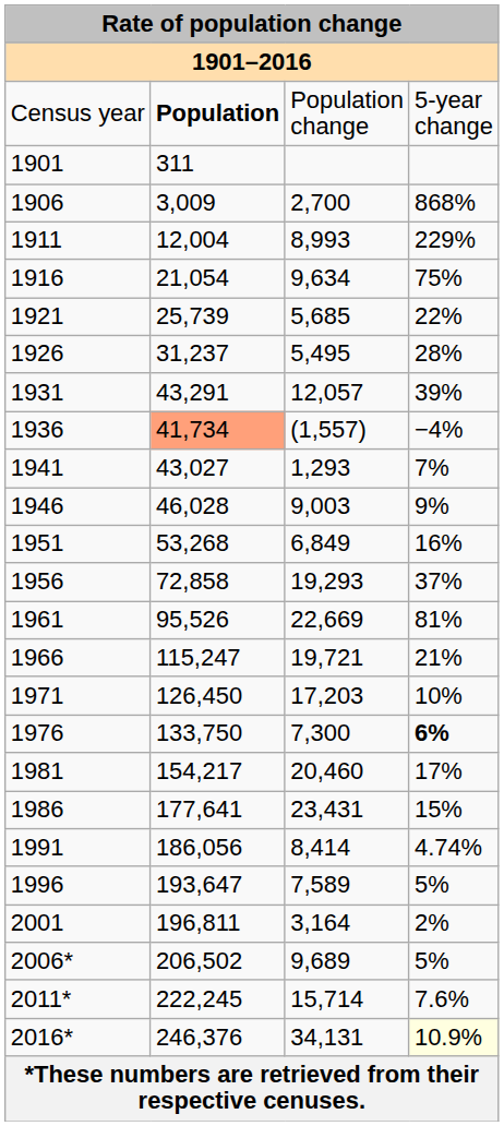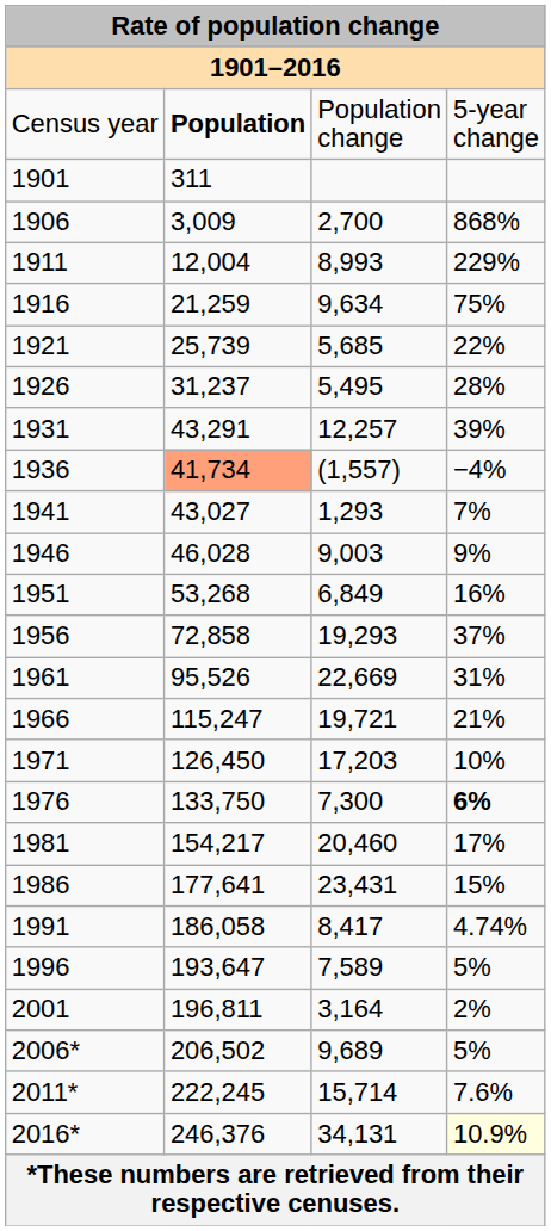1916 | column 2: 21,054 -> 21,259
1931 | column 3: 12,057 -> 12,257
1961 | column 4: 81% -> 31%
1991 | column 2: 186,056 -> 186,058
1991 | column 3: 8,414 -> 8,417
